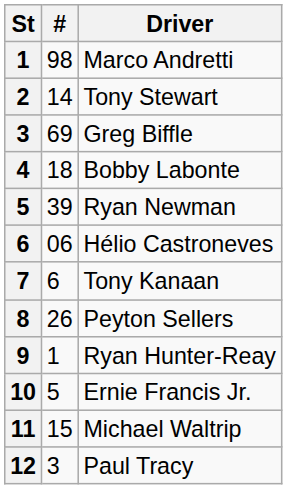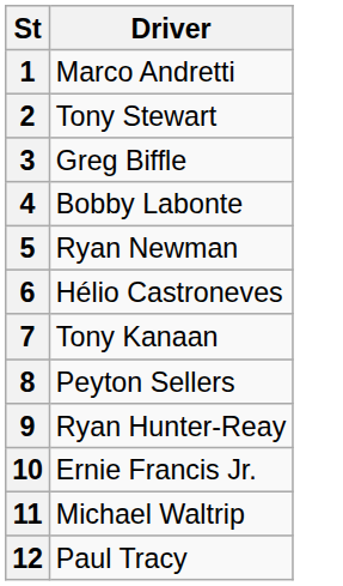- column: # | 98 | 14 | 69 | 18 | 39 | 06 | 6 | 26 | 1 | 5 | 15 | 3
